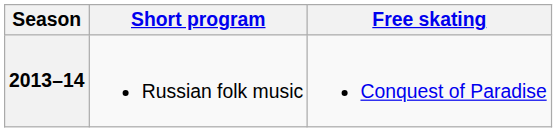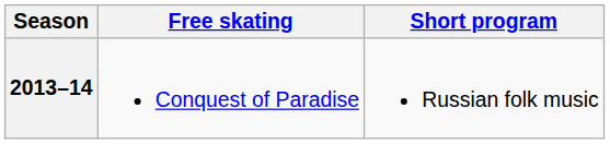columns swapped: Short program <-> Free skating
